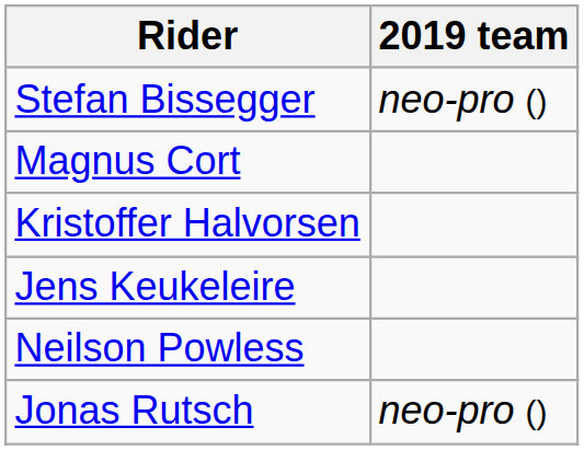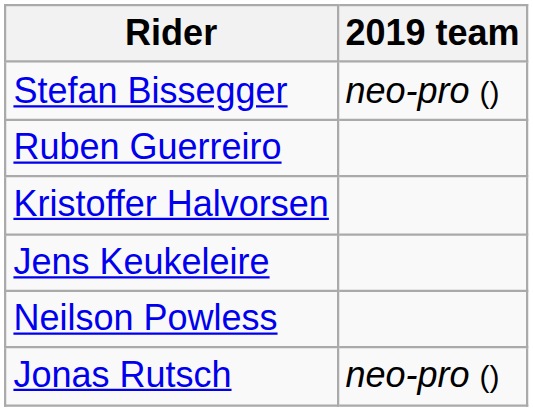- row: Magnus Cort
+ row: Ruben Guerreiro
